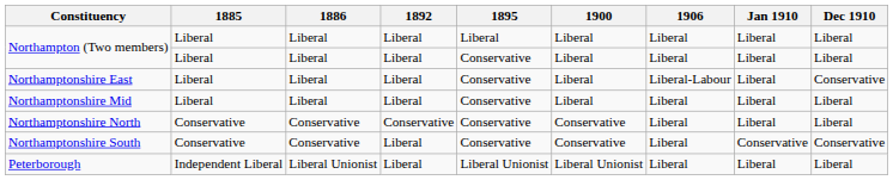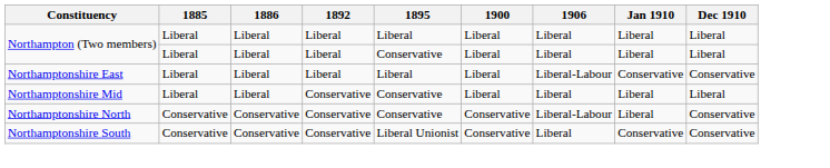Northamptonshire East | 1895: Conservative -> Liberal
Northamptonshire East | Jan 1910: Liberal -> Conservative
Northamptonshire Mid | 1892: Liberal -> Conservative
Northamptonshire North | 1906: Liberal -> Liberal-Labour
Northamptonshire North | Dec 1910: Liberal -> Conservative
Northamptonshire South | 1892: Liberal -> Conservative
Northamptonshire South | 1895: Conservative -> Liberal Unionist
- row: Peterborough | Independent Liberal | Liberal Unionist | Liberal | Liberal Unionist | Liberal Unionist | Liberal | Liberal | Liberal
